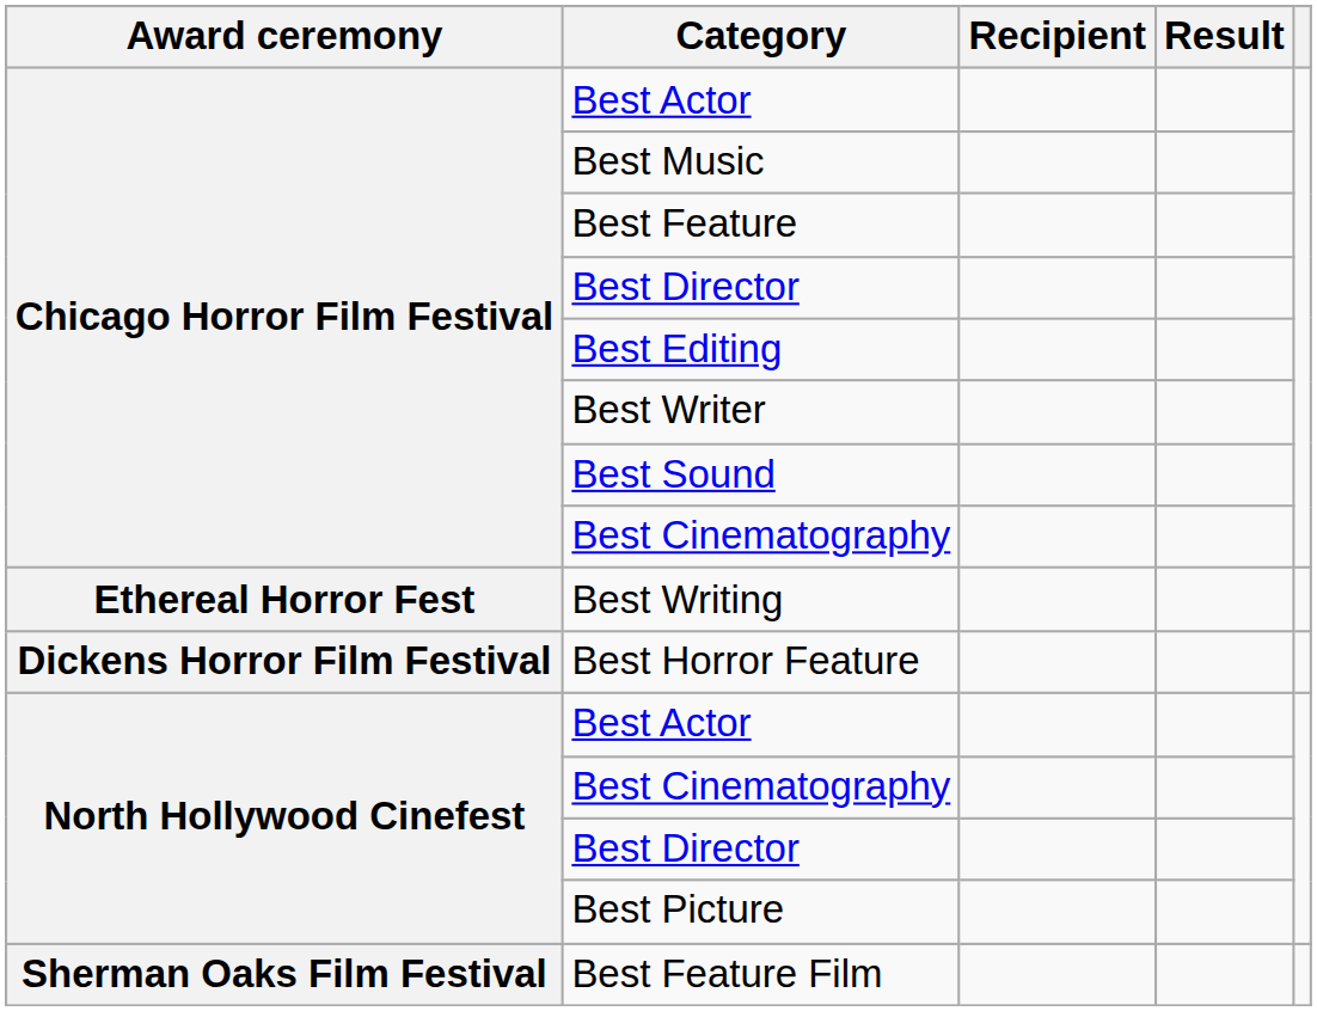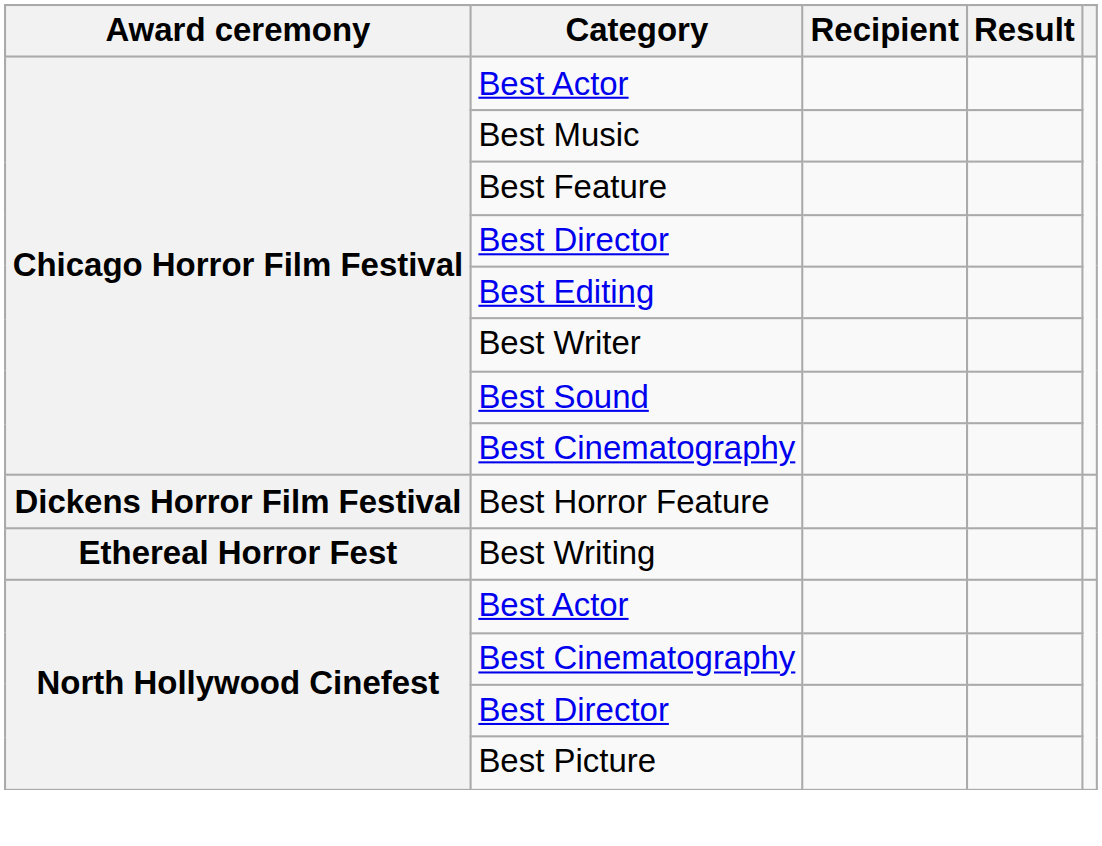rows swapped: Best Writing <-> Best Horror Feature
- row: Sherman Oaks Film Festival | Best Feature Film
